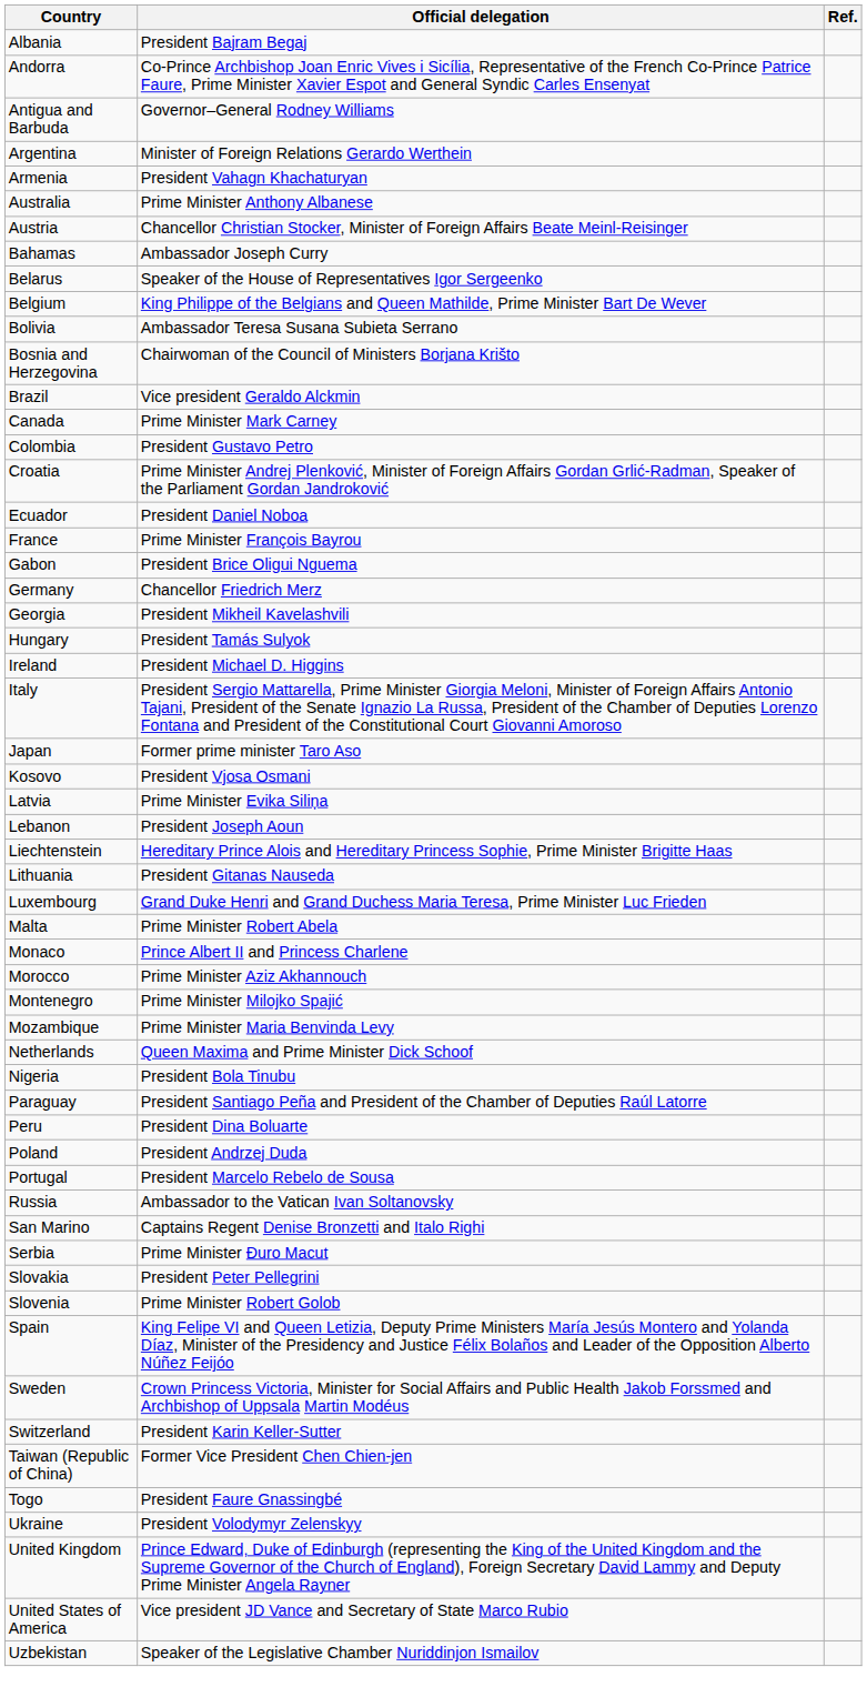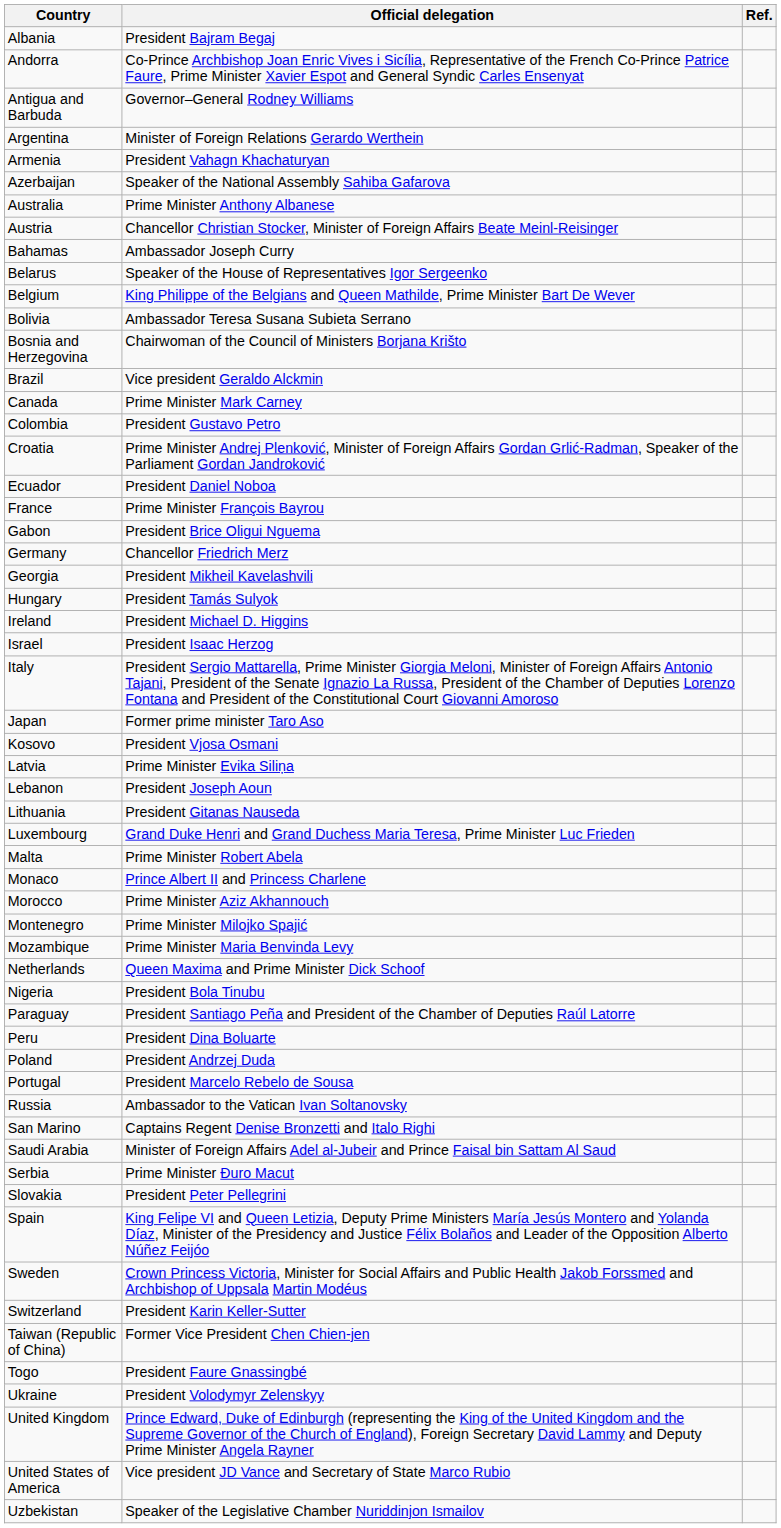+ row: Azerbaijan | Speaker of the National Assembly Sahiba Gafarova
+ row: Israel | President Isaac Herzog
- row: Liechtenstein | Hereditary Prince Alois and Hereditary Princess Sophie, Prime Minister Brigitte Haas
+ row: Saudi Arabia | Minister of Foreign Affairs Adel al-Jubeir and Prince Faisal bin Sattam Al Saud
- row: Slovenia | Prime Minister Robert Golob
